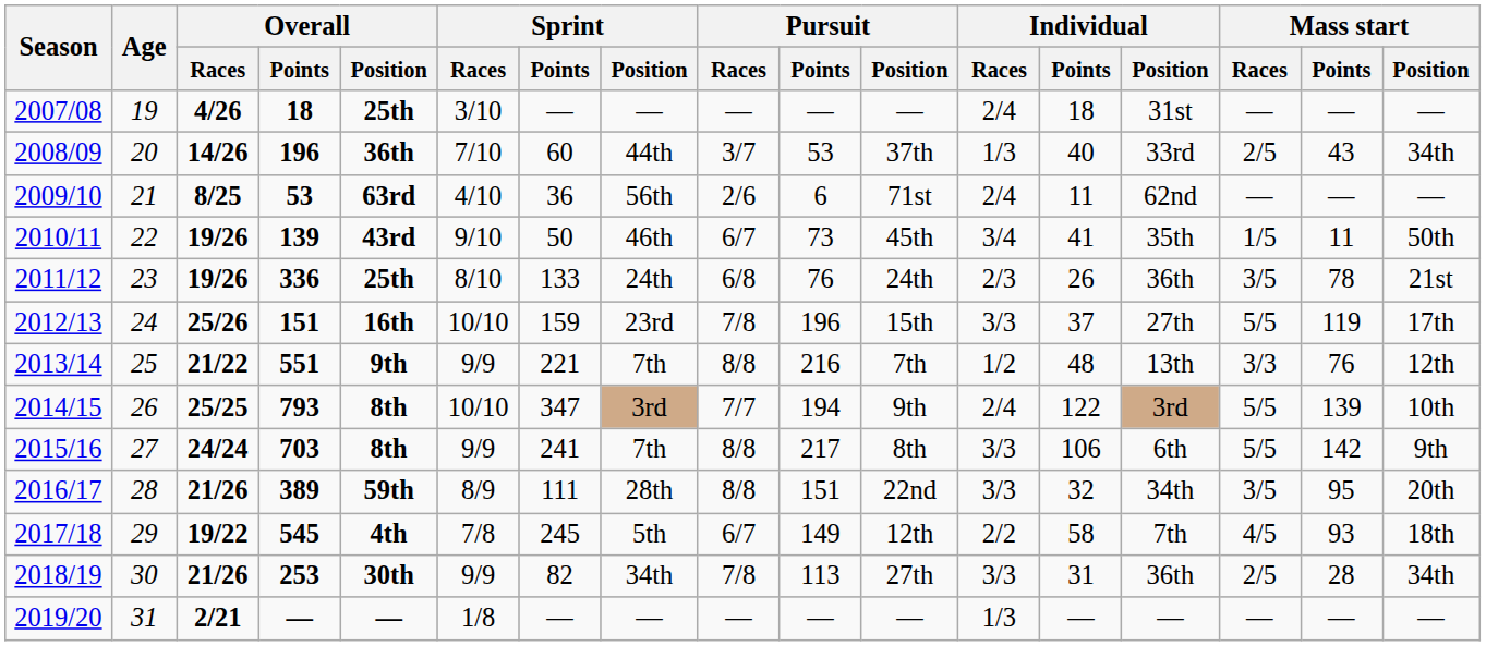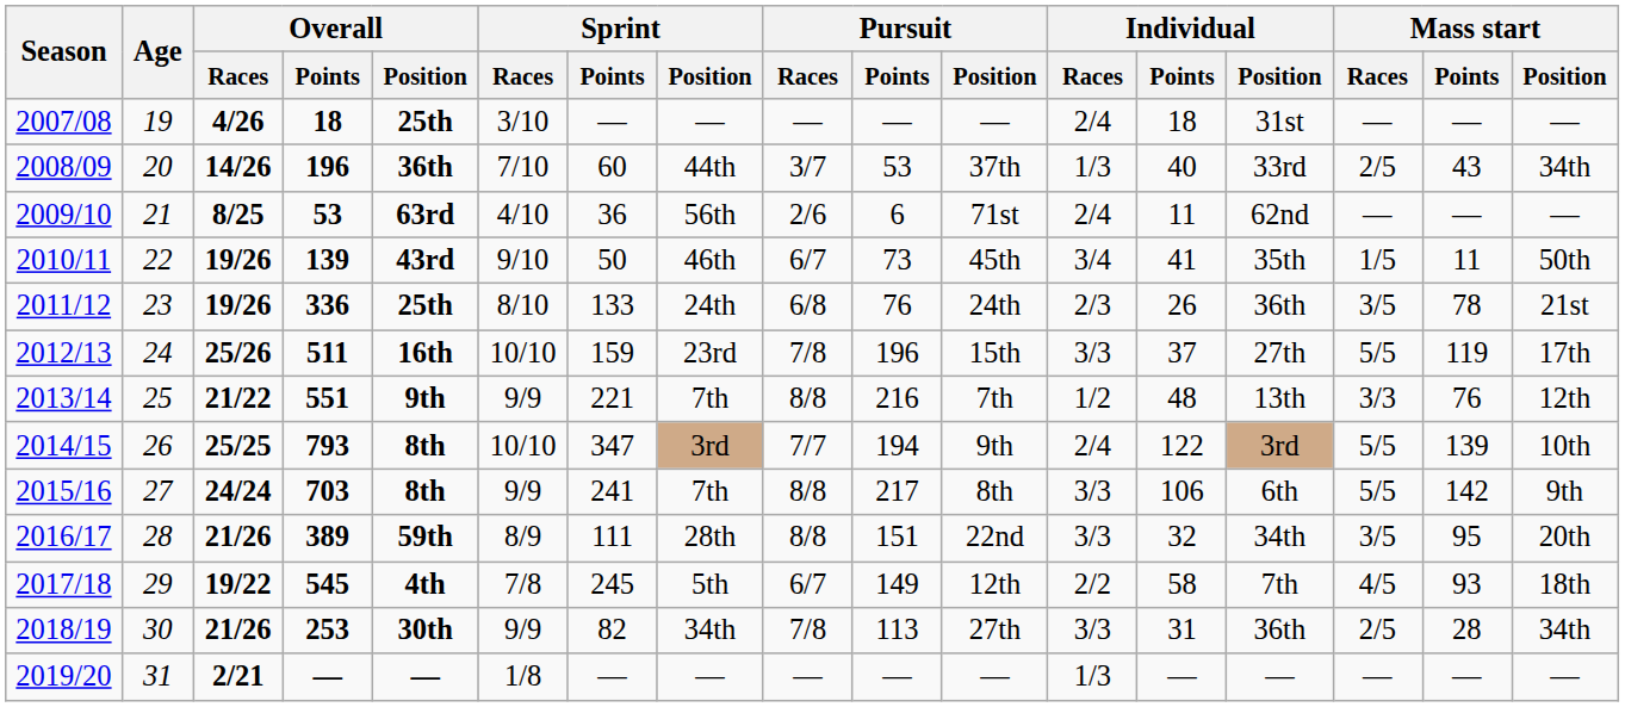2012/13 | Overall / Points: 151 -> 511
